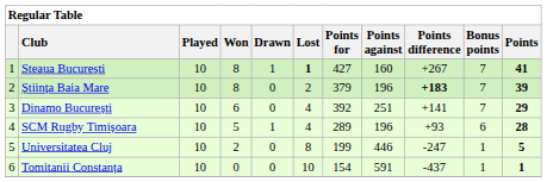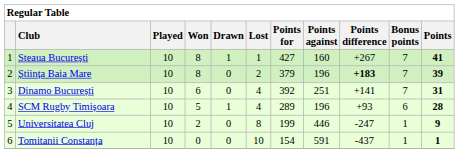Steaua București | Lost: bold -> normal
Dinamo București | Points: 29 -> 31
Universitatea Cluj | Points: 5 -> 9
